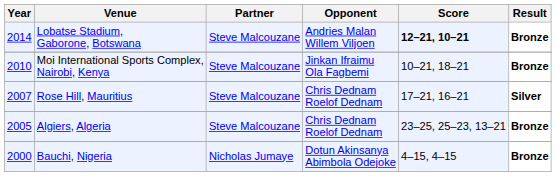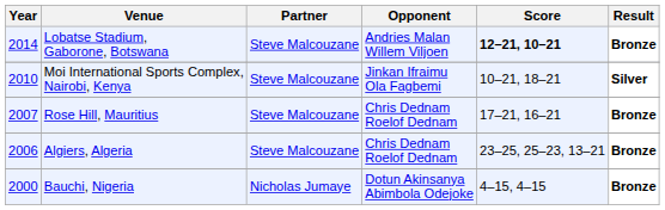Moi International Sports Complex, Nairobi, Kenya | Result: Bronze -> Silver
Rose Hill, Mauritius | Result: Silver -> Bronze
Algiers, Algeria | Year: 2005 -> 2006
